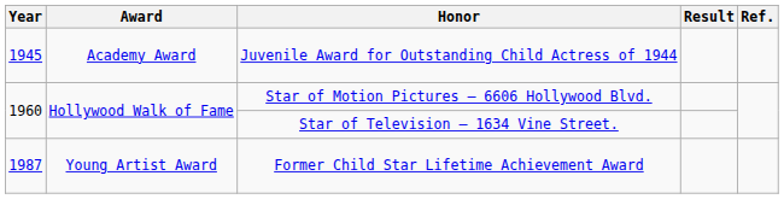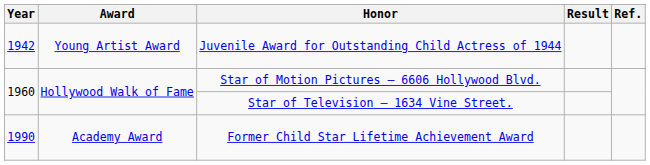Juvenile Award for Outstanding Child Actress of 1944 | Year: 1945 -> 1942
Juvenile Award for Outstanding Child Actress of 1944 | Award: Academy Award -> Young Artist Award
Former Child Star Lifetime Achievement Award | Year: 1987 -> 1990
Former Child Star Lifetime Achievement Award | Award: Young Artist Award -> Academy Award
